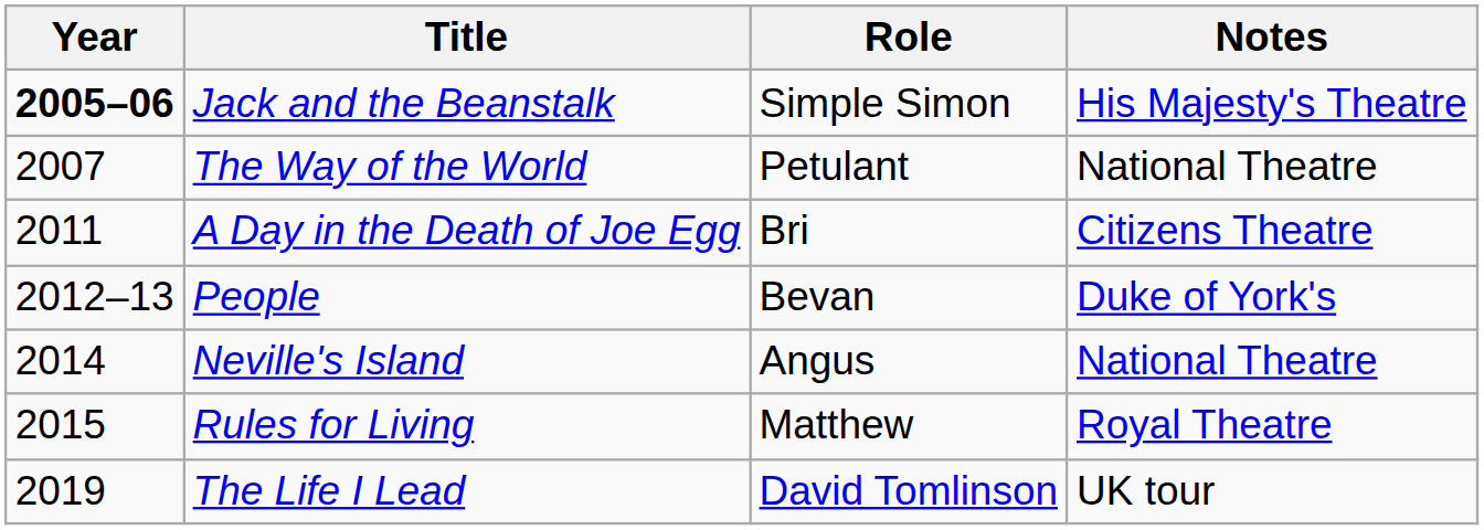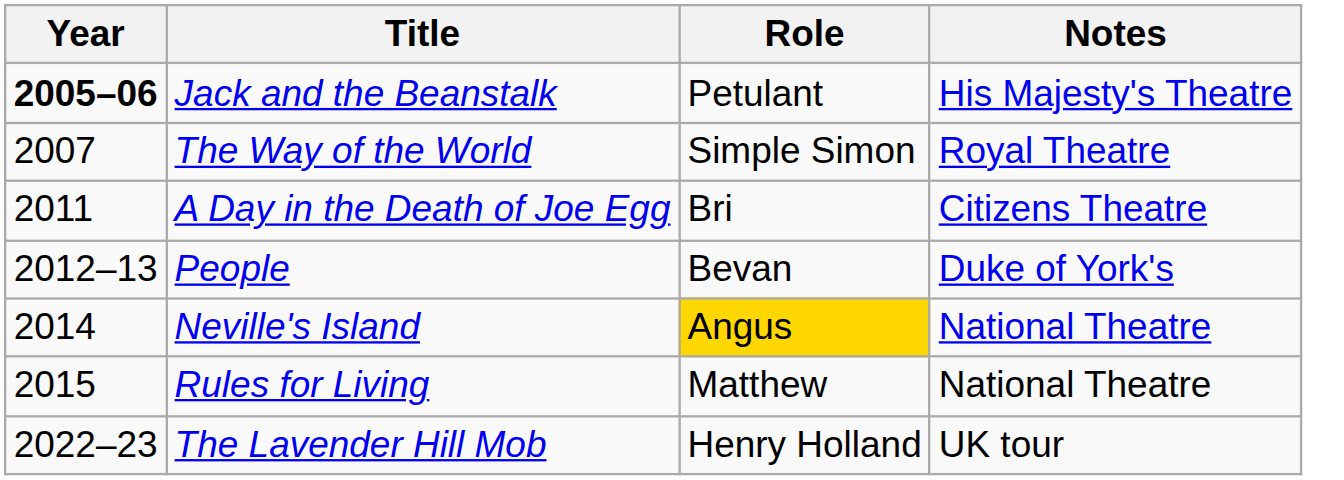Jack and the Beanstalk | Role: Simple Simon -> Petulant
The Way of the World | Role: Petulant -> Simple Simon
The Way of the World | Notes: National Theatre -> Royal Theatre
Neville's Island | Role: no background -> gold background
Rules for Living | Notes: Royal Theatre -> National Theatre
- row: 2019 | The Life I Lead | David Tomlinson | UK tour
+ row: 2022–23 | The Lavender Hill Mob | Henry Holland | UK tour
